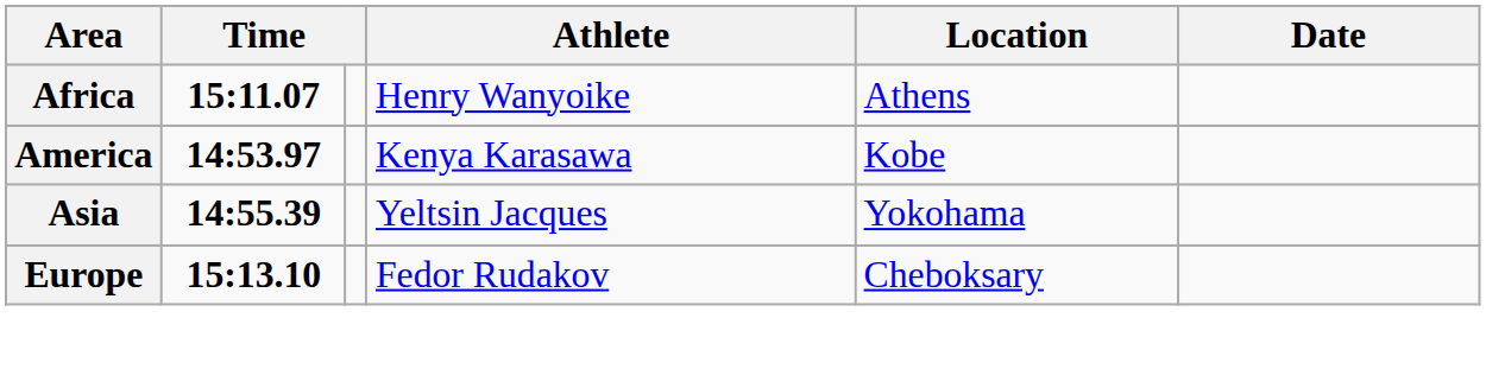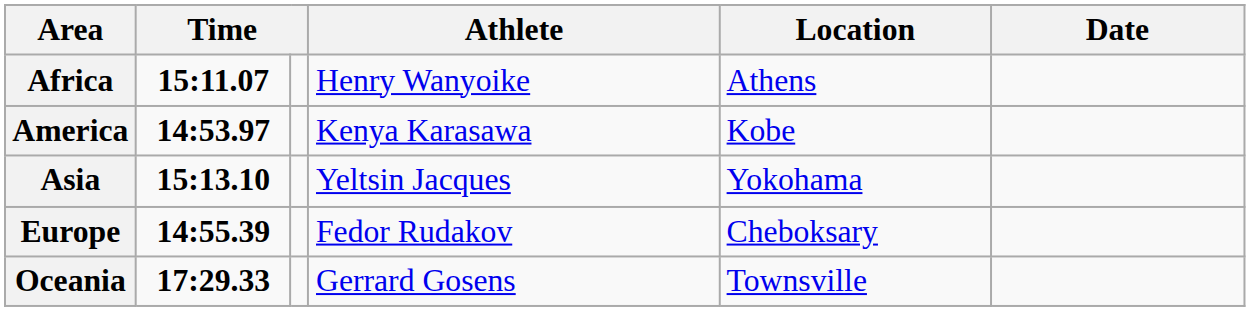Asia | column 2: 14:55.39 -> 15:13.10
Europe | column 2: 15:13.10 -> 14:55.39
+ row: Oceania | 17:29.33 | Gerrard Gosens | Townsville
